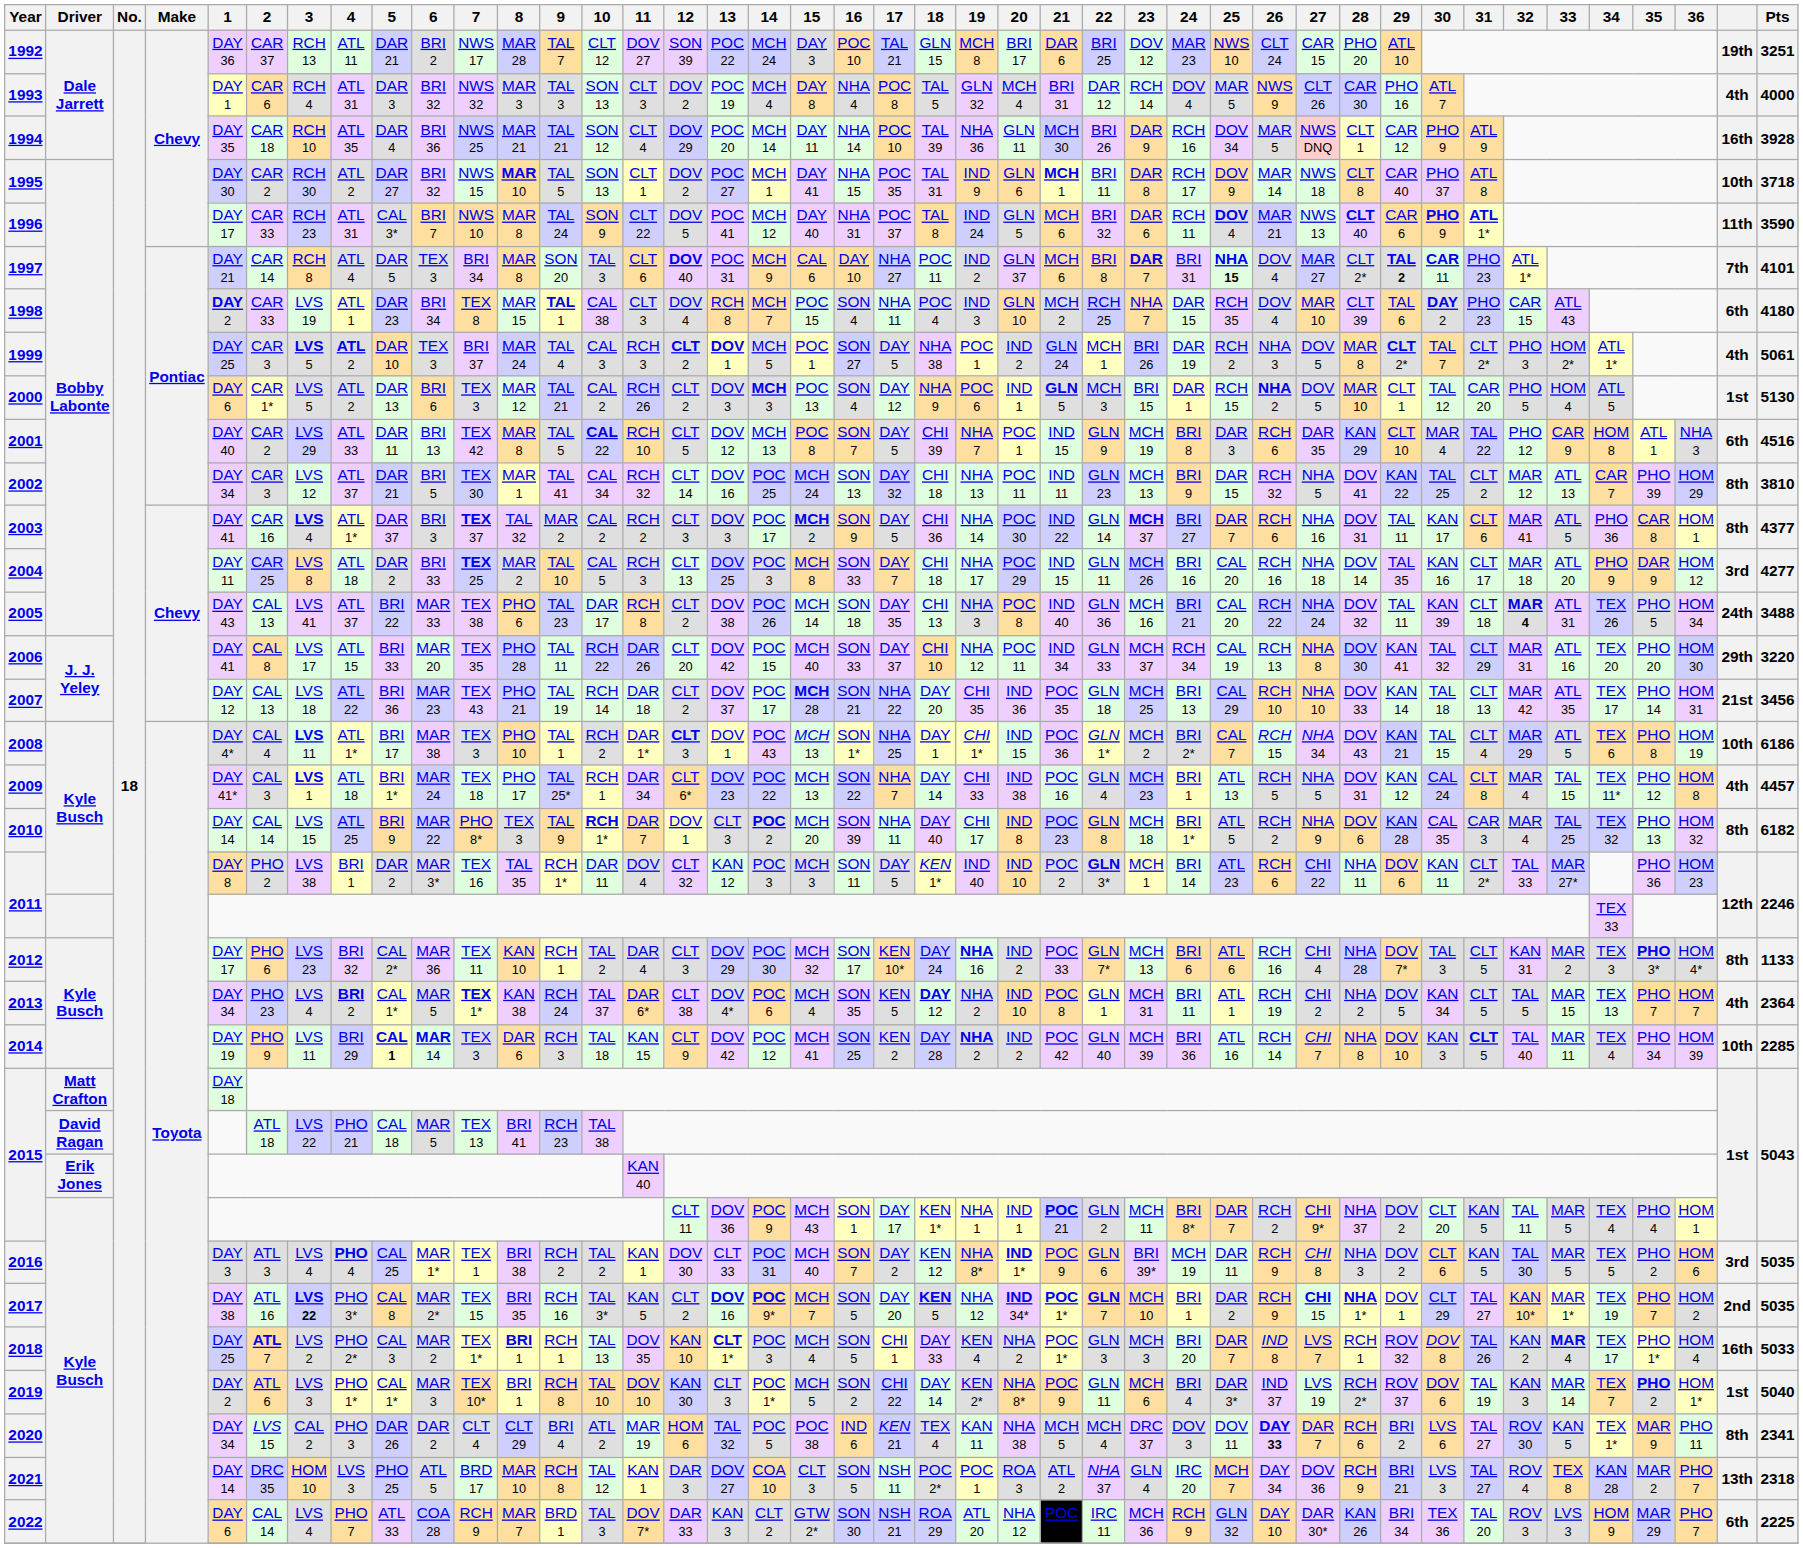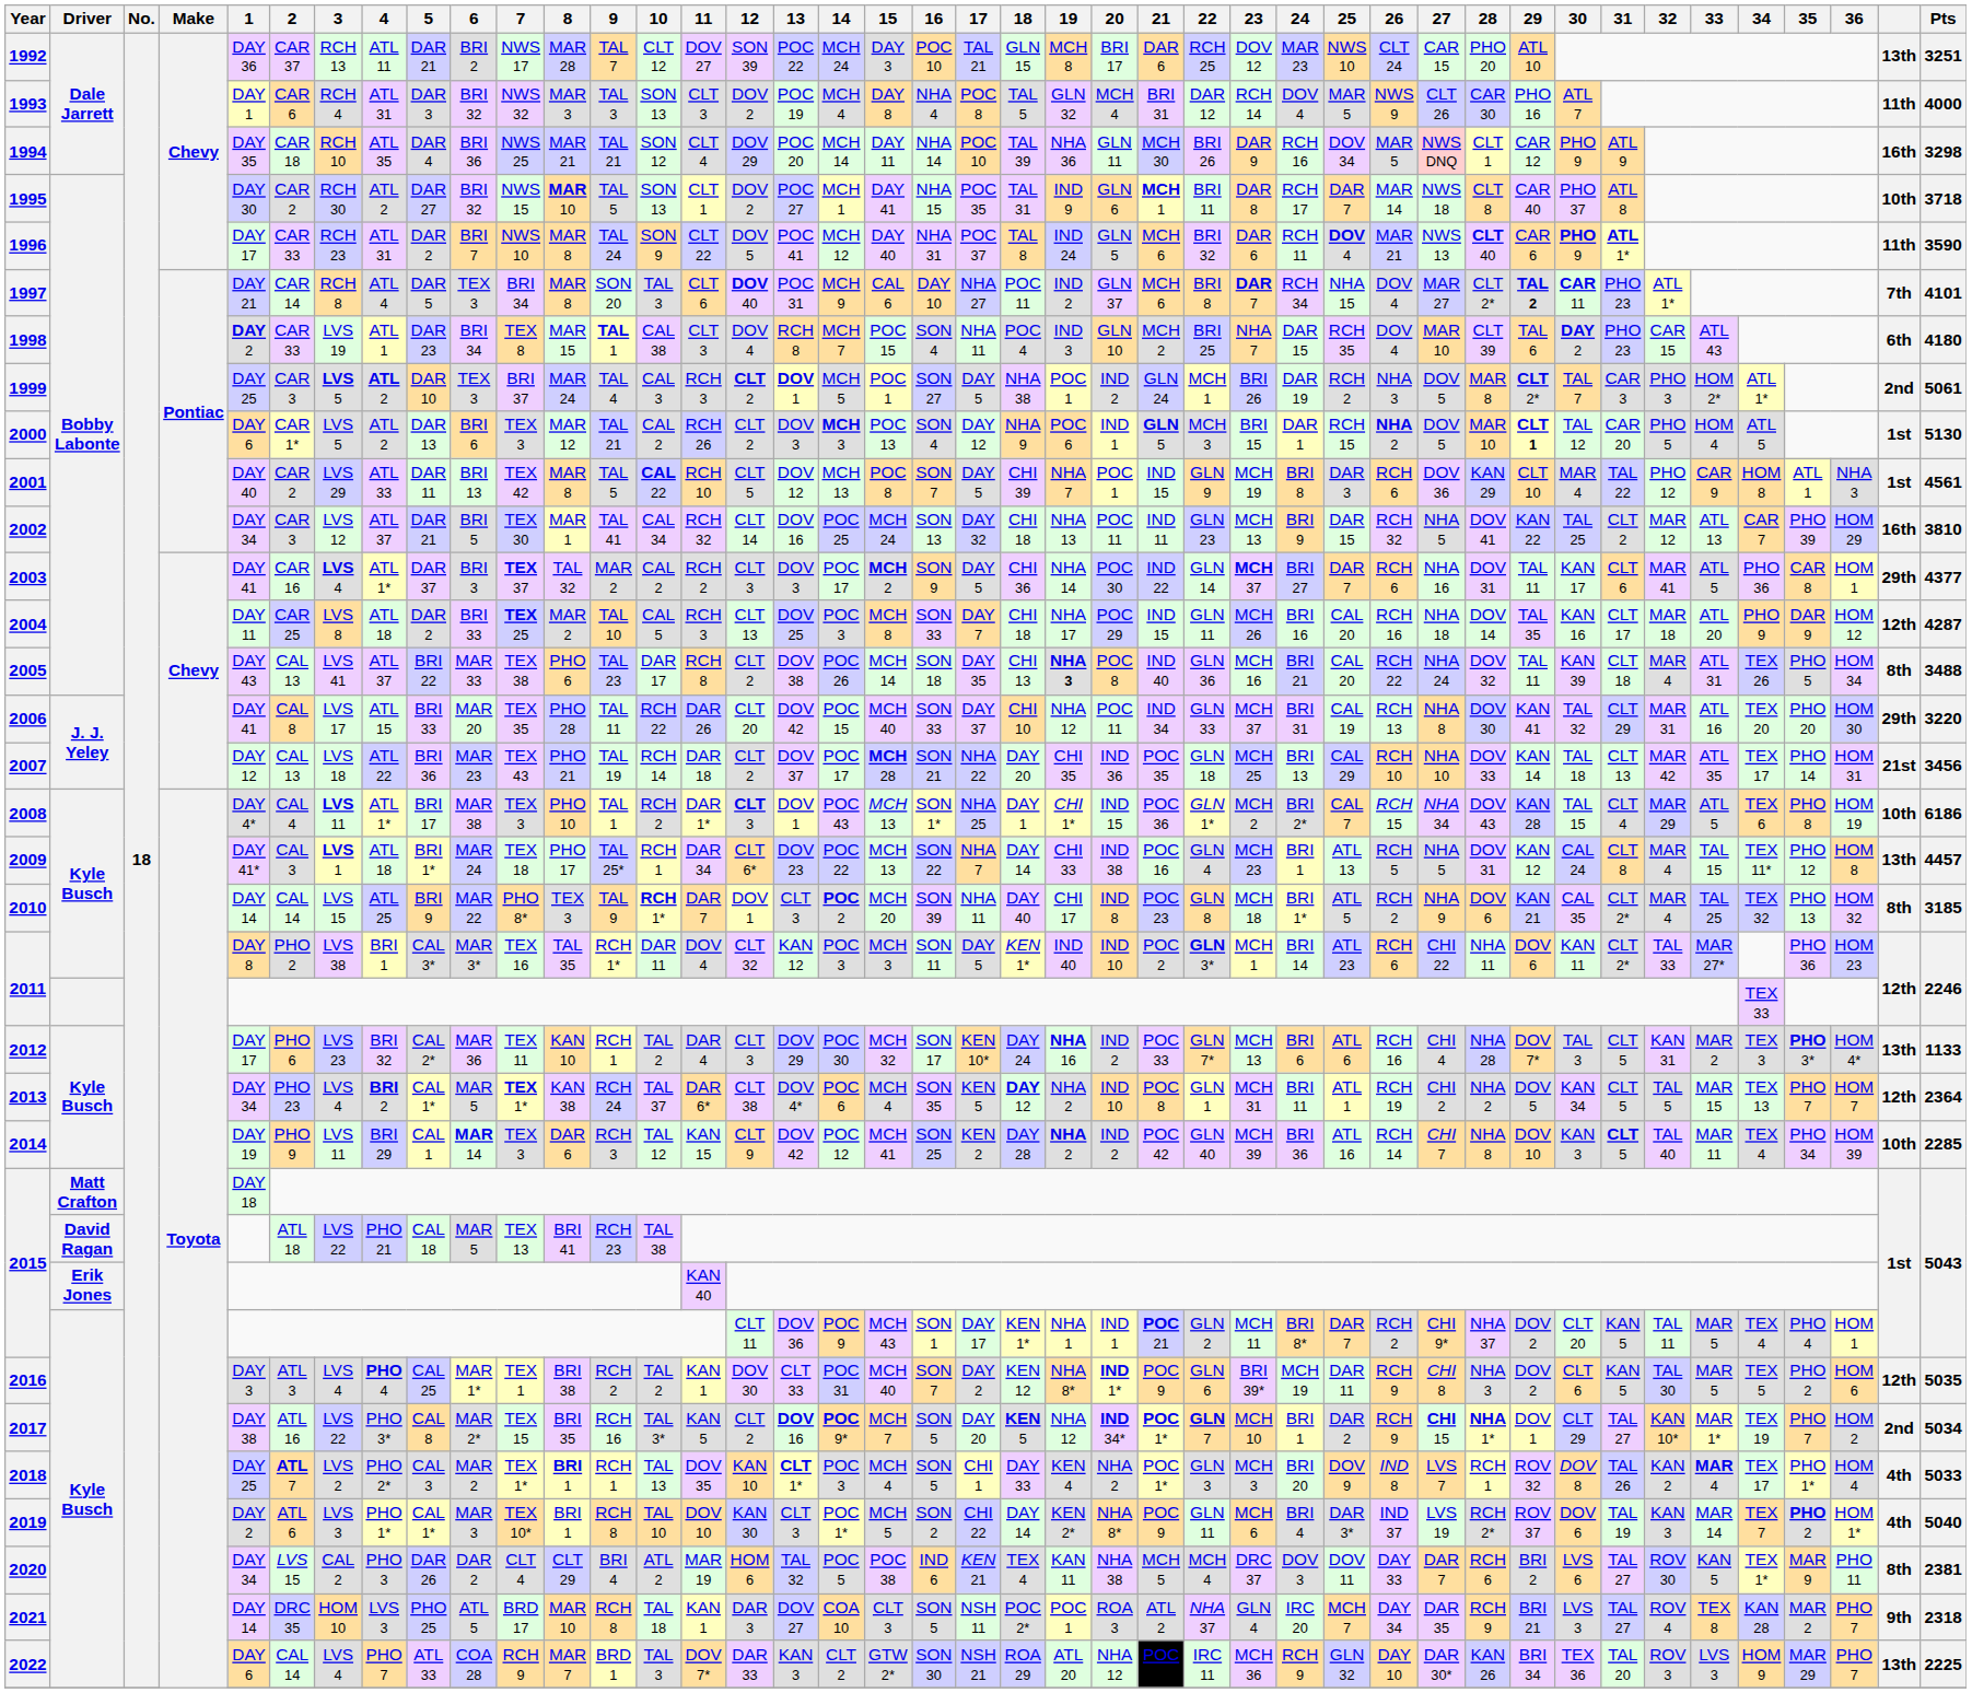1992 | 22: BRI 25 -> RCH 25
1992 | column 41: 19th -> 13th
1993 | column 41: 4th -> 11th
1994 | Pts: 3928 -> 3298
1995 | 25: DOV 9 -> DAR 7
1996 | 5: CAL 3* -> DAR 2
1997 | 24: BRI 31 -> RCH 34
1997 | 25: bold -> normal
1998 | 22: RCH 25 -> BRI 25
1999 | 31: CLT 2* -> CAR 3
1999 | column 41: 4th -> 2nd
2000 | 29: normal -> bold
2001 | 27: DAR 35 -> DOV 36
2001 | column 41: 6th -> 1st
2001 | Pts: 4516 -> 4561
2002 | column 41: 8th -> 16th
2003 | column 41: 8th -> 29th
2004 | column 41: 3rd -> 12th
2004 | Pts: 4277 -> 4287
2005 | 19: normal -> bold
2005 | 32: bold -> normal
2005 | column 41: 24th -> 8th
2006 | 24: RCH 34 -> BRI 31
2008 | 29: KAN 21 -> KAN 28
2009 | column 41: 4th -> 13th
2010 | 29: KAN 28 -> KAN 21
2010 | 31: CAR 3 -> CLT 2*
2010 | Pts: 6182 -> 3185
2011 / Kyle Busch | 5: DAR 2 -> CAL 3*
2012 | column 41: 8th -> 13th
2013 | column 41: 4th -> 12th
2014 | 5: bold -> normal
2014 | 10: TAL 18 -> TAL 12
2016 | column 41: 3rd -> 12th
2017 | 3: bold -> normal
2017 | Pts: 5035 -> 5034
2018 | 25: DAR 7 -> DOV 9
2018 | column 41: 16th -> 4th
2019 | column 41: 1st -> 4th
2020 | 26: bold -> normal
2020 | Pts: 2341 -> 2381
2021 | 10: TAL 12 -> TAL 18
2021 | 27: DOV 36 -> DAR 35
2021 | column 41: 13th -> 9th
2022 | column 41: 6th -> 13th
